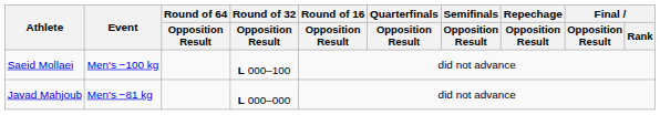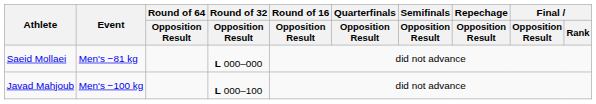Saeid Mollaei | Event: Men's −100 kg -> Men's −81 kg
Saeid Mollaei | Round of 32 / Opposition Result: L 000–100 -> L 000–000
Javad Mahjoub | Event: Men's −81 kg -> Men's −100 kg
Javad Mahjoub | Round of 32 / Opposition Result: L 000–000 -> L 000–100
